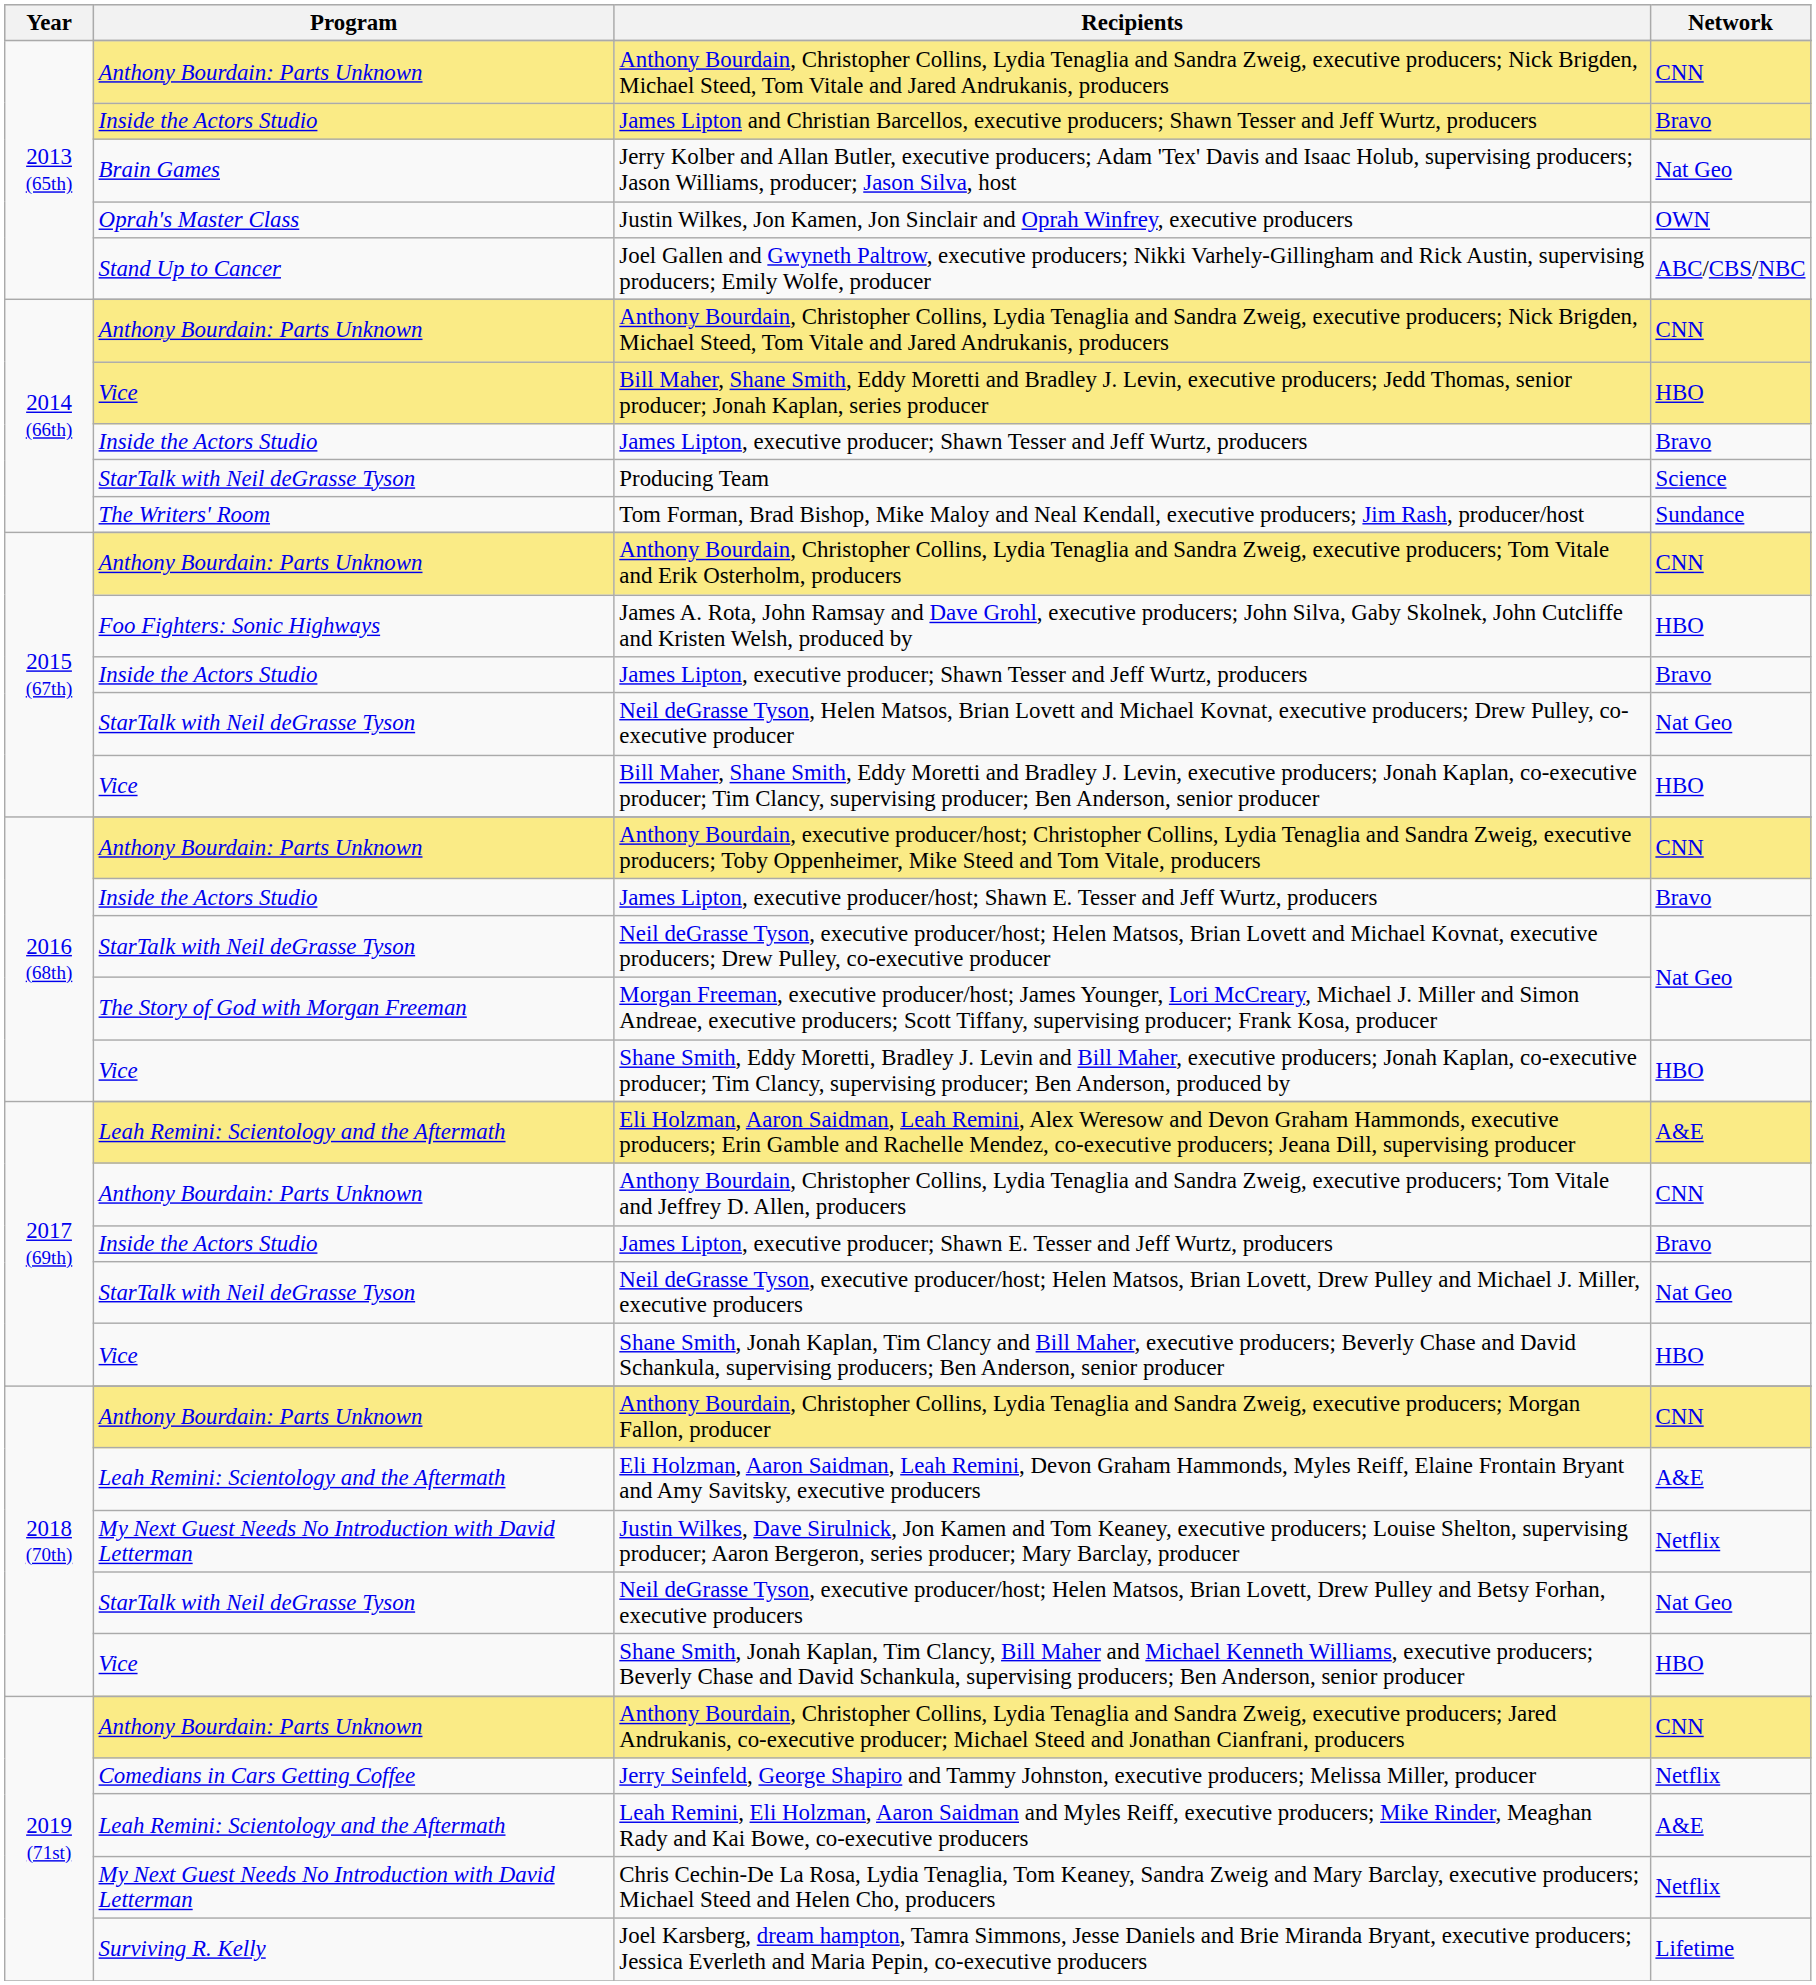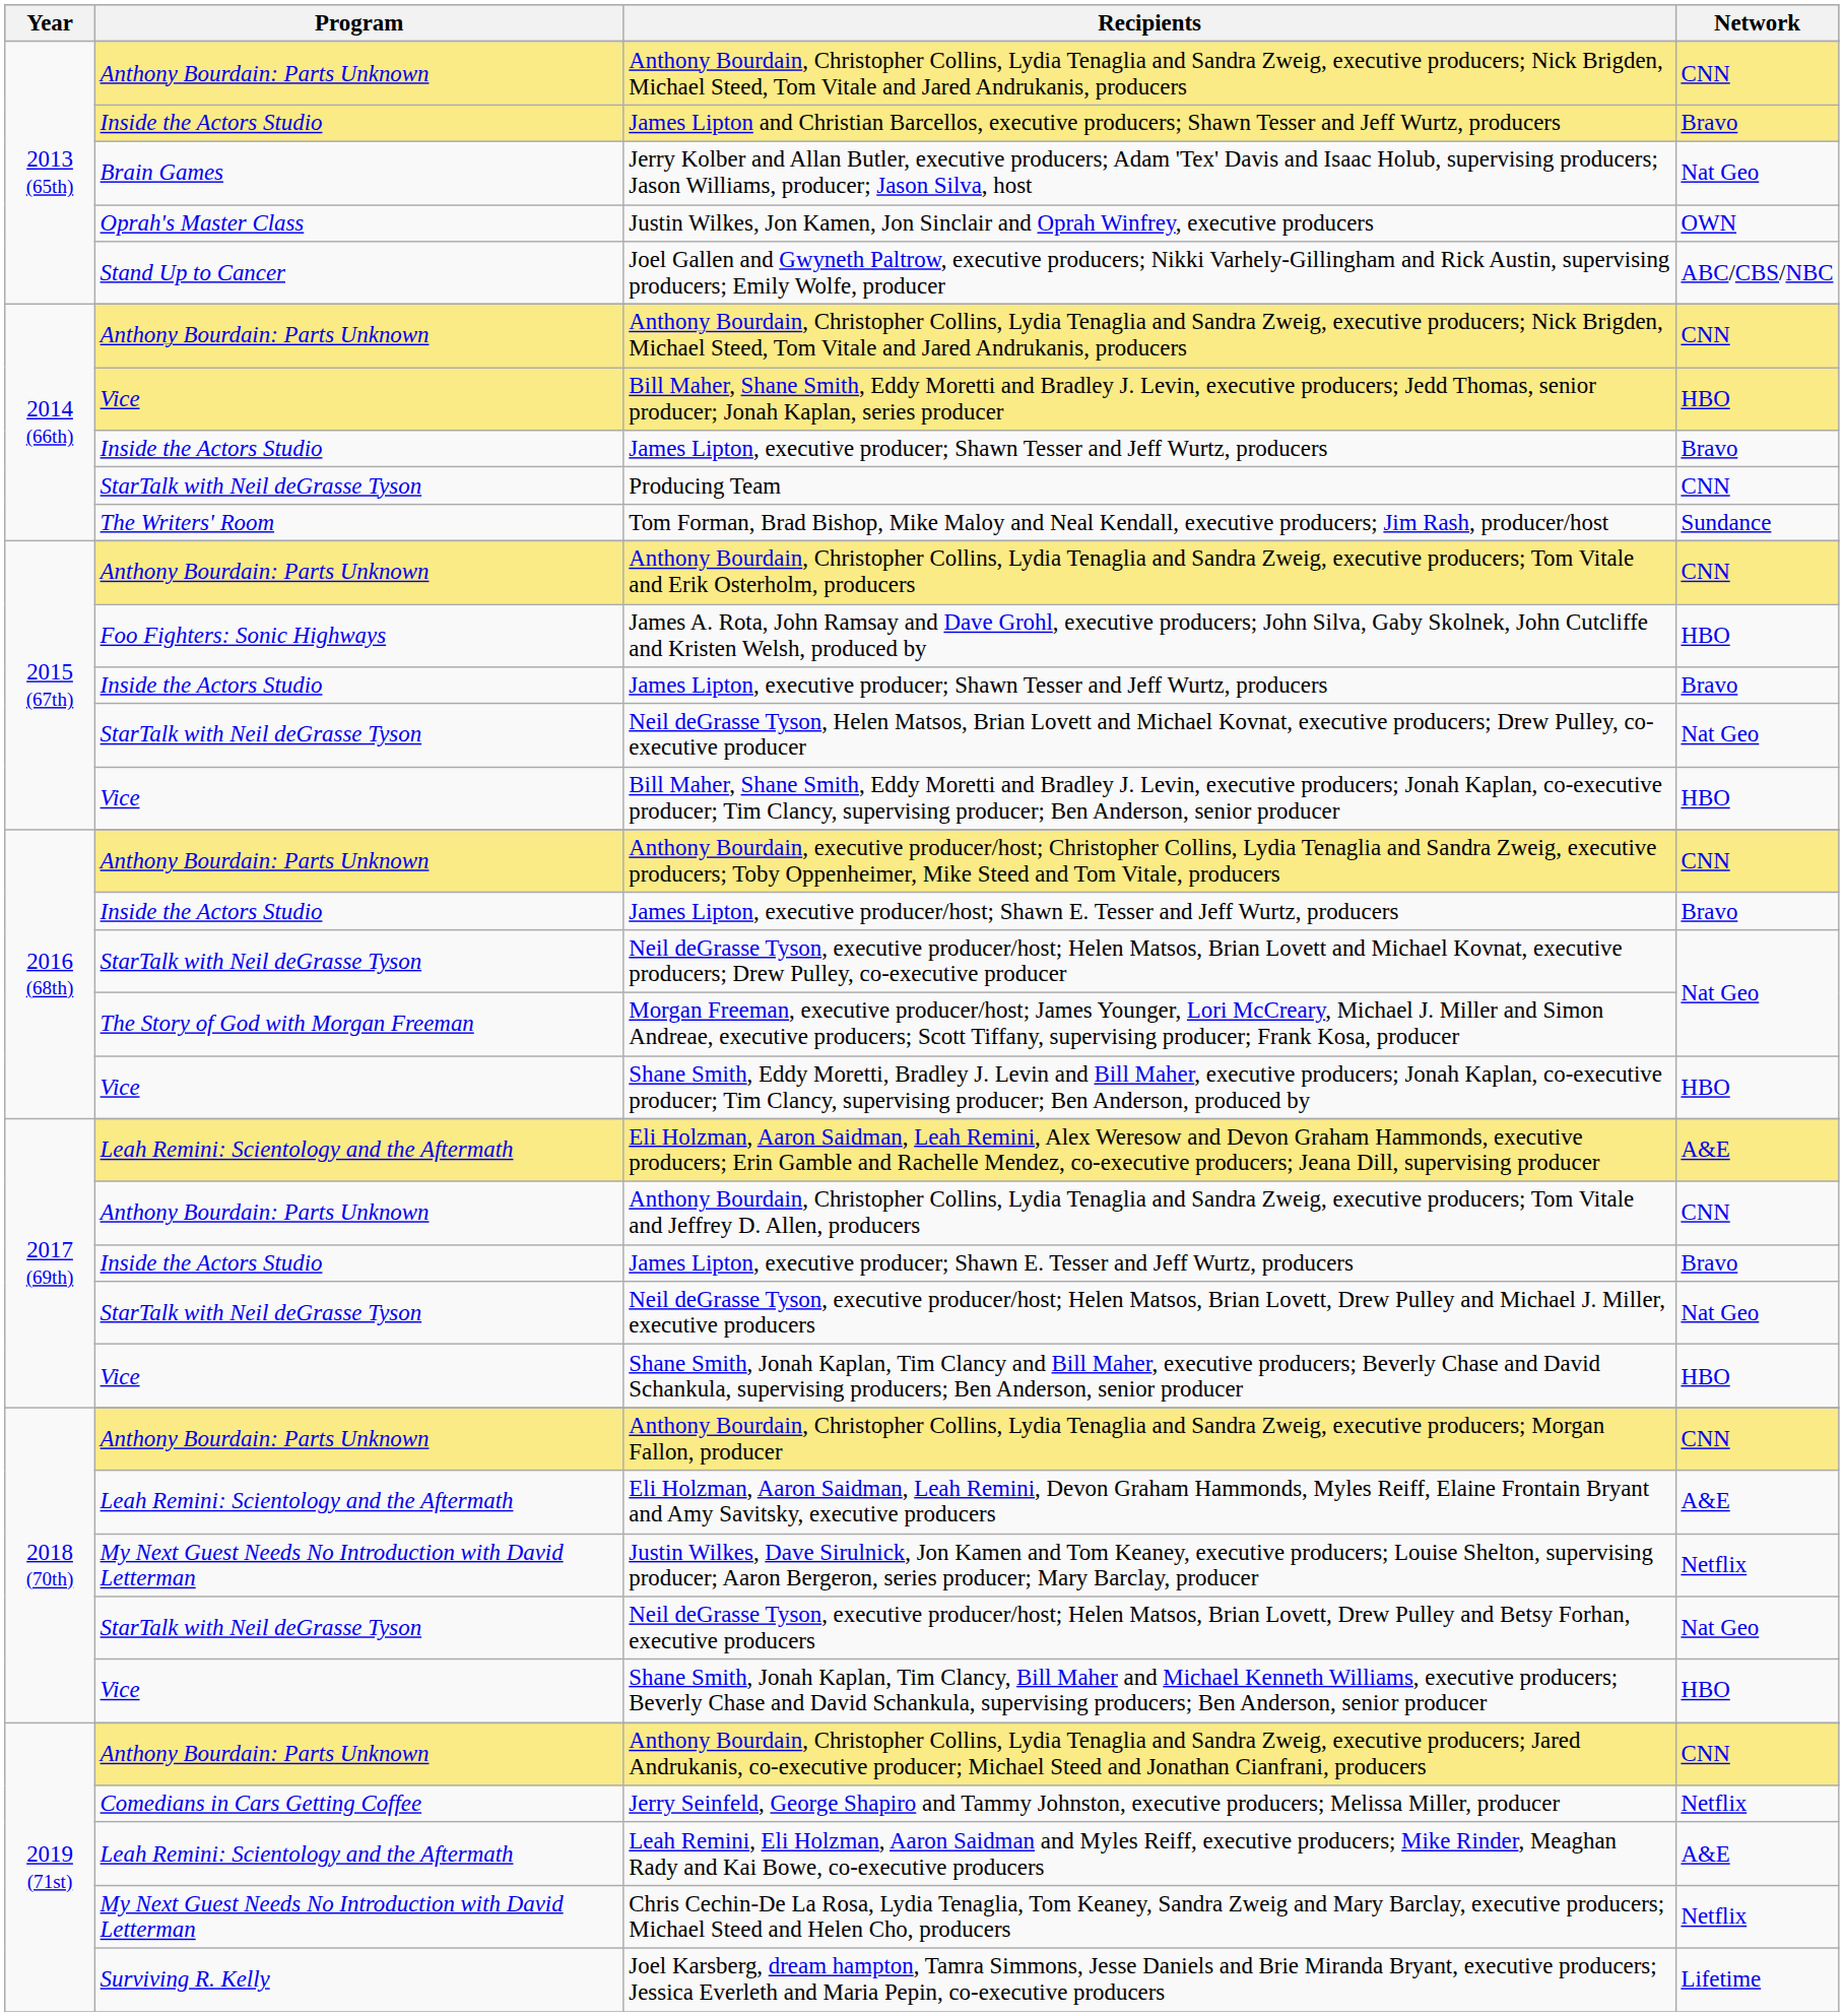Producing Team | Network: Science -> CNN
